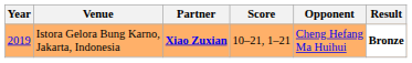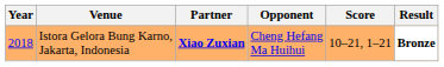columns swapped: Opponent <-> Score
Istora Gelora Bung Karno, Jakarta, Indonesia | Year: 2019 -> 2018
